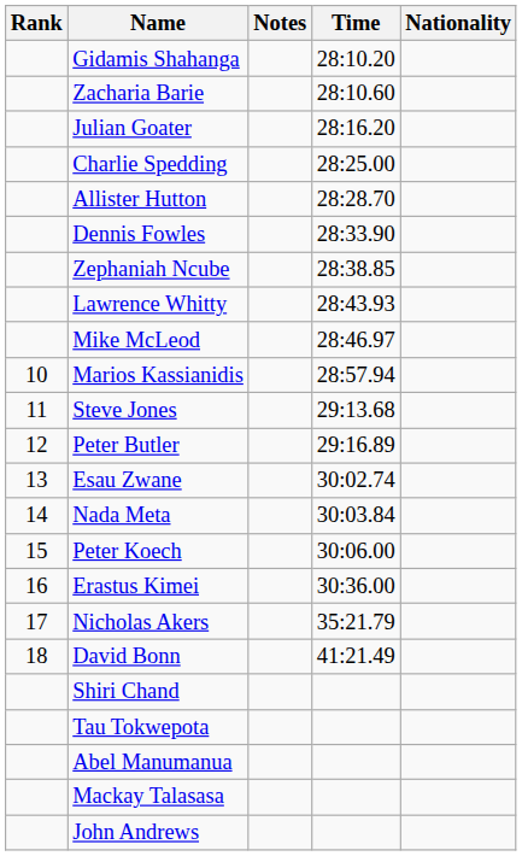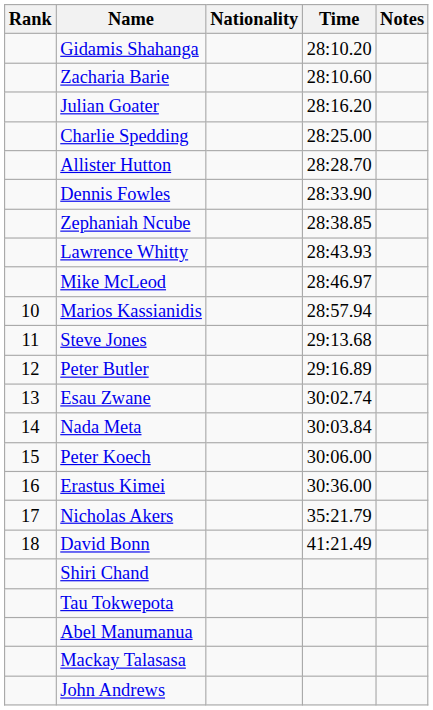columns swapped: Nationality <-> Notes
